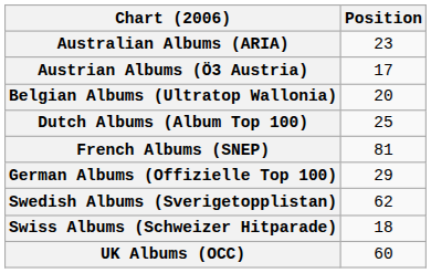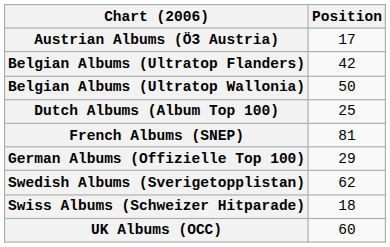- row: Australian Albums (ARIA) | 23
+ row: Belgian Albums (Ultratop Flanders) | 42
Belgian Albums (Ultratop Wallonia) | Position: 20 -> 50
